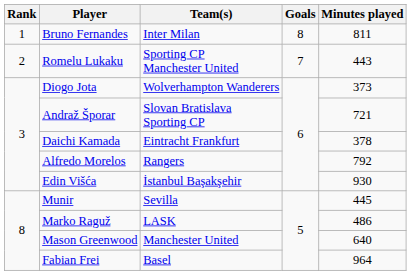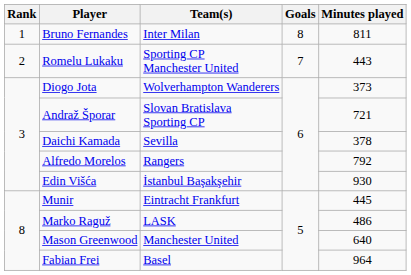Daichi Kamada | Team(s): Eintracht Frankfurt -> Sevilla
Munir | Team(s): Sevilla -> Eintracht Frankfurt
